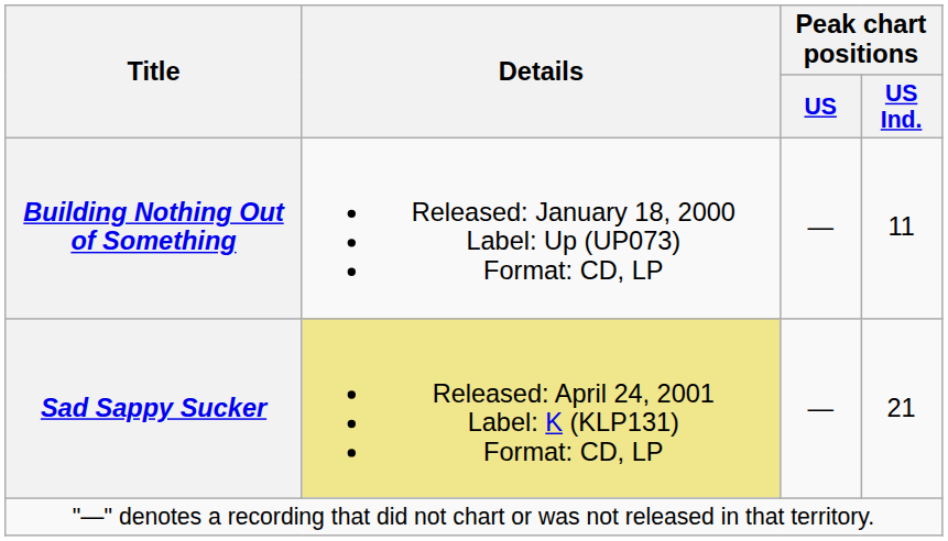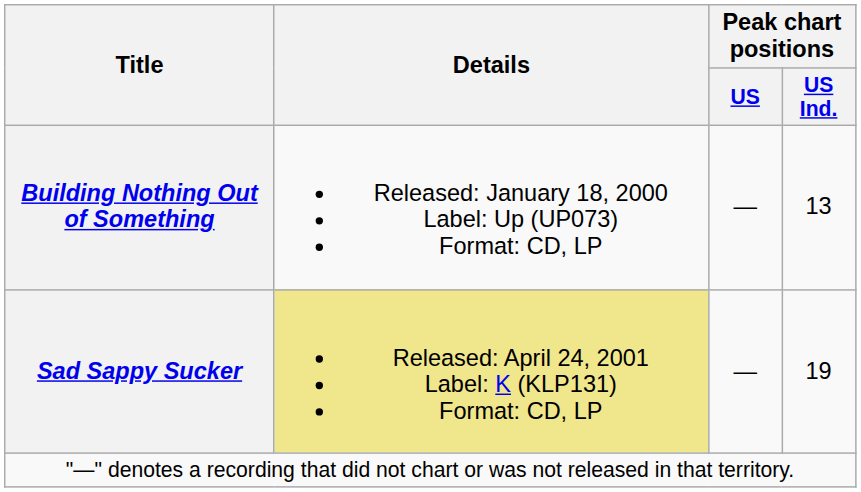Building Nothing Out of Something | Peak chart positions / US Ind.: 11 -> 13
Sad Sappy Sucker | Peak chart positions / US Ind.: 21 -> 19
